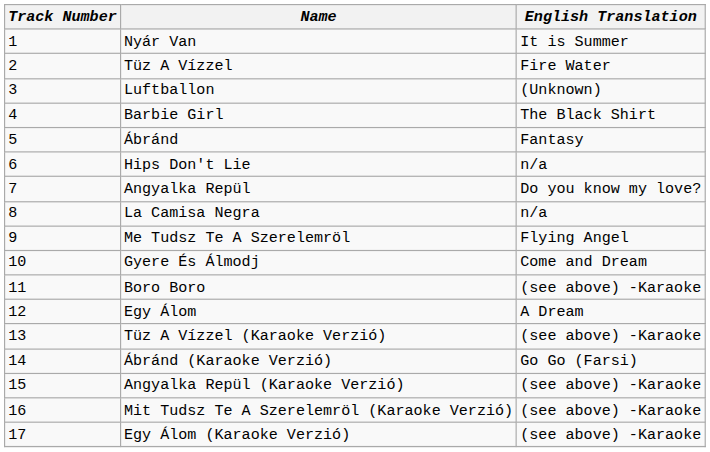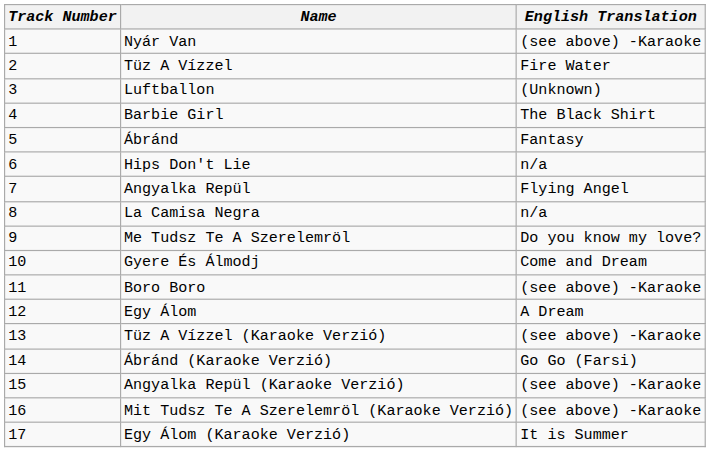Nyár Van | English Translation: It is Summer -> (see above) -Karaoke
Angyalka Repül | English Translation: Do you know my love? -> Flying Angel
Me Tudsz Te A Szerelemröl | English Translation: Flying Angel -> Do you know my love?
Egy Álom (Karaoke Verzió) | English Translation: (see above) -Karaoke -> It is Summer
